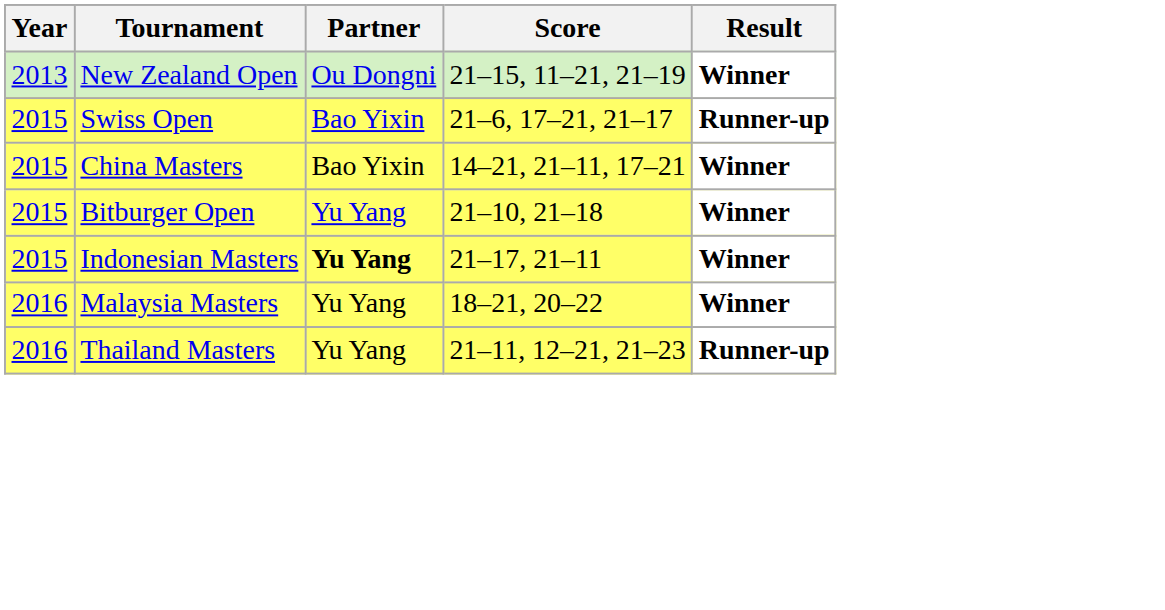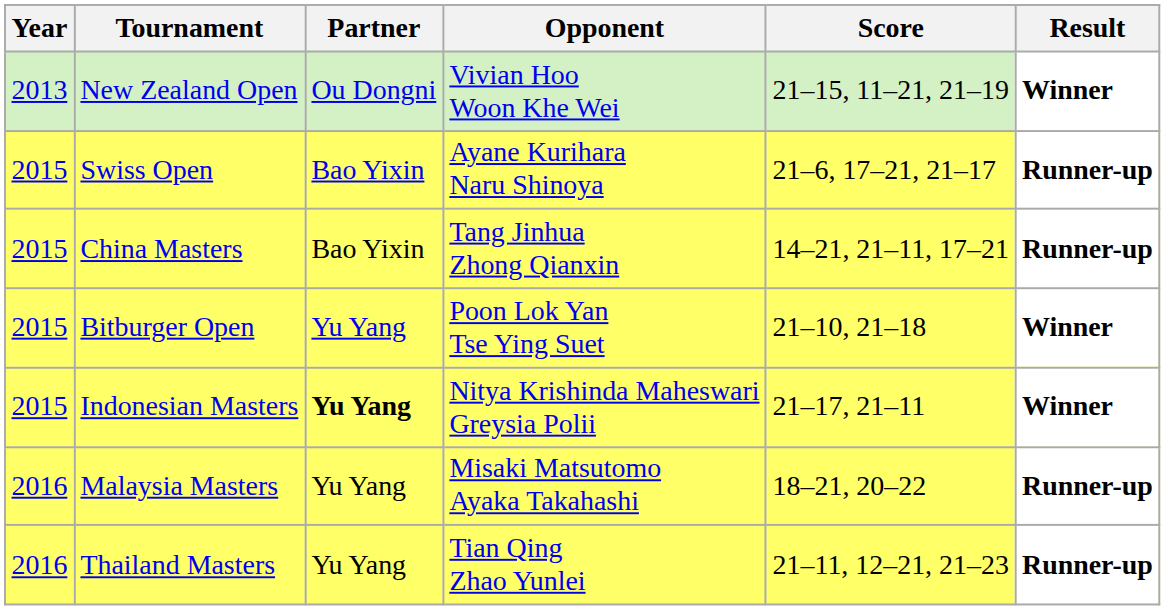+ column: Opponent | Vivian Hoo Woon Khe Wei | Ayane Kurihara Naru Shinoya | Tang Jinhua Zhong Qianxin | Poon Lok Yan Tse Ying Suet | Nitya Krishinda Maheswari Greysia Polii | Misaki Matsutomo Ayaka Takahashi | Tian Qing Zhao Yunlei
China Masters | Result: Winner -> Runner-up
Malaysia Masters | Result: Winner -> Runner-up
